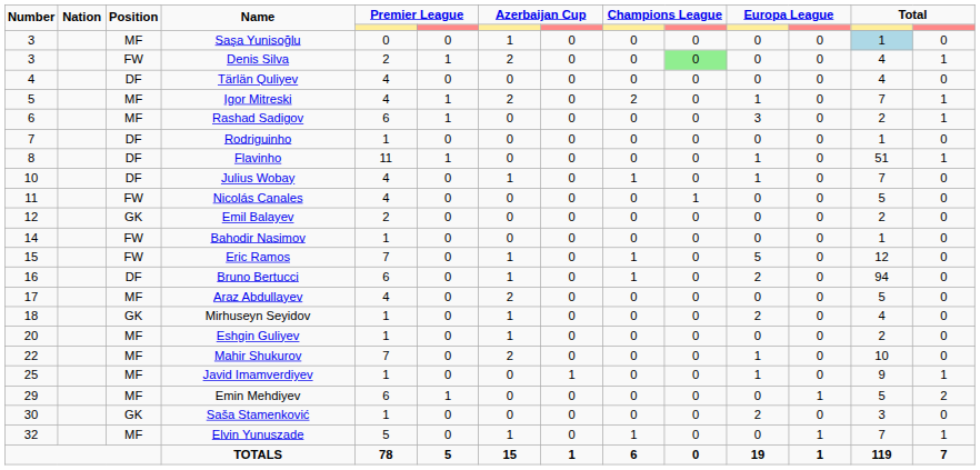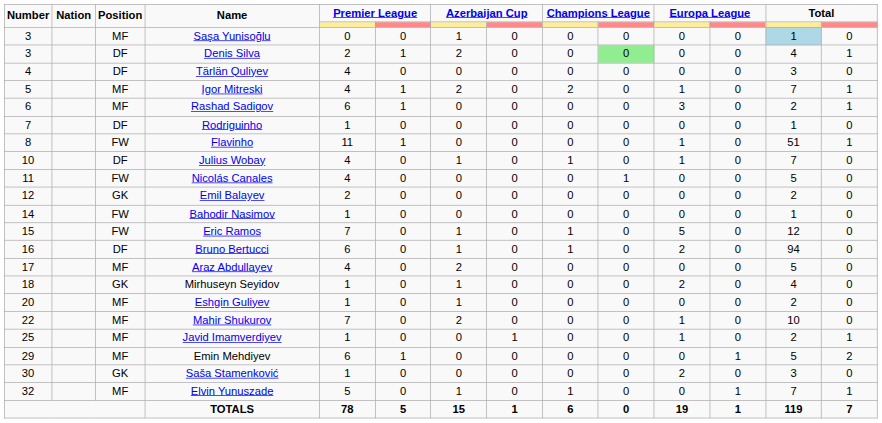Denis Silva | Position: FW -> DF
Tärlän Quliyev | column 13: 4 -> 3
Flavinho | Position: DF -> FW
Javid Imamverdiyev | column 13: 9 -> 2
